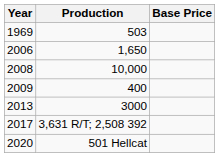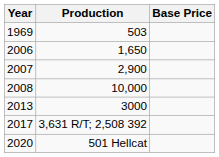+ row: 2007 | 2,900
- row: 2009 | 400
